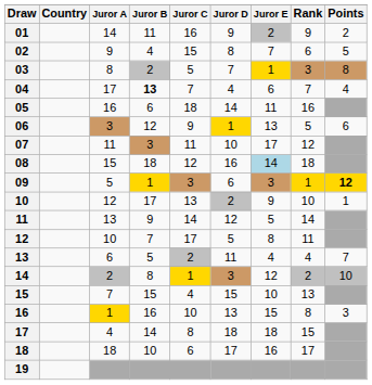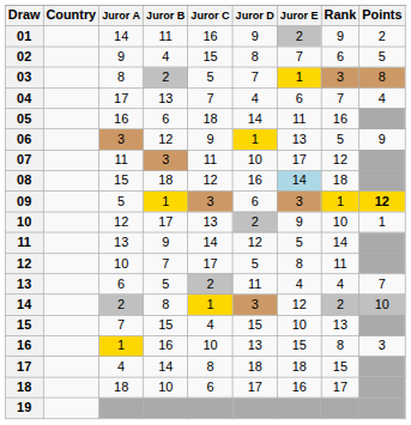04 | Juror B: bold -> normal
06 | Points: 6 -> 9
